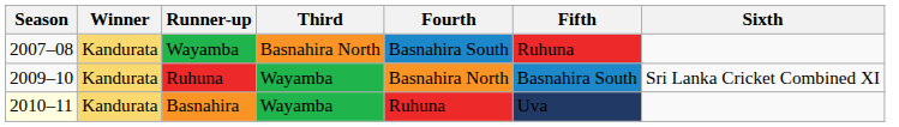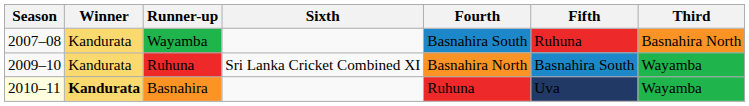columns swapped: Third <-> Sixth
Basnahira | Winner: normal -> bold
